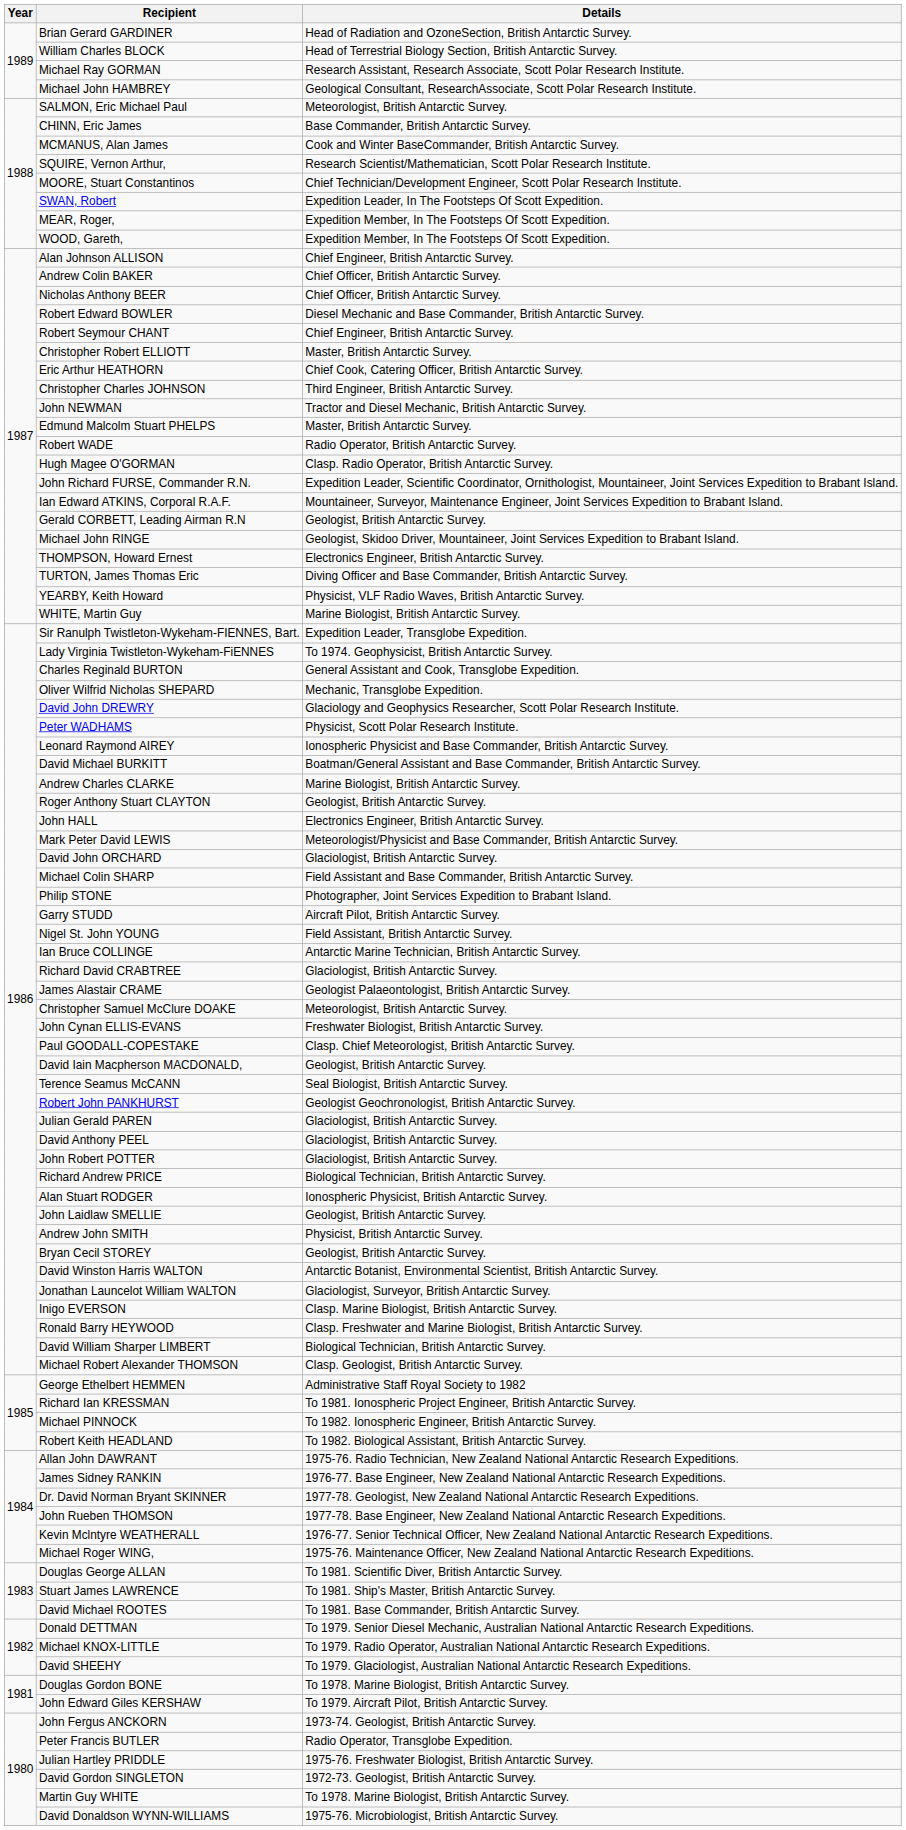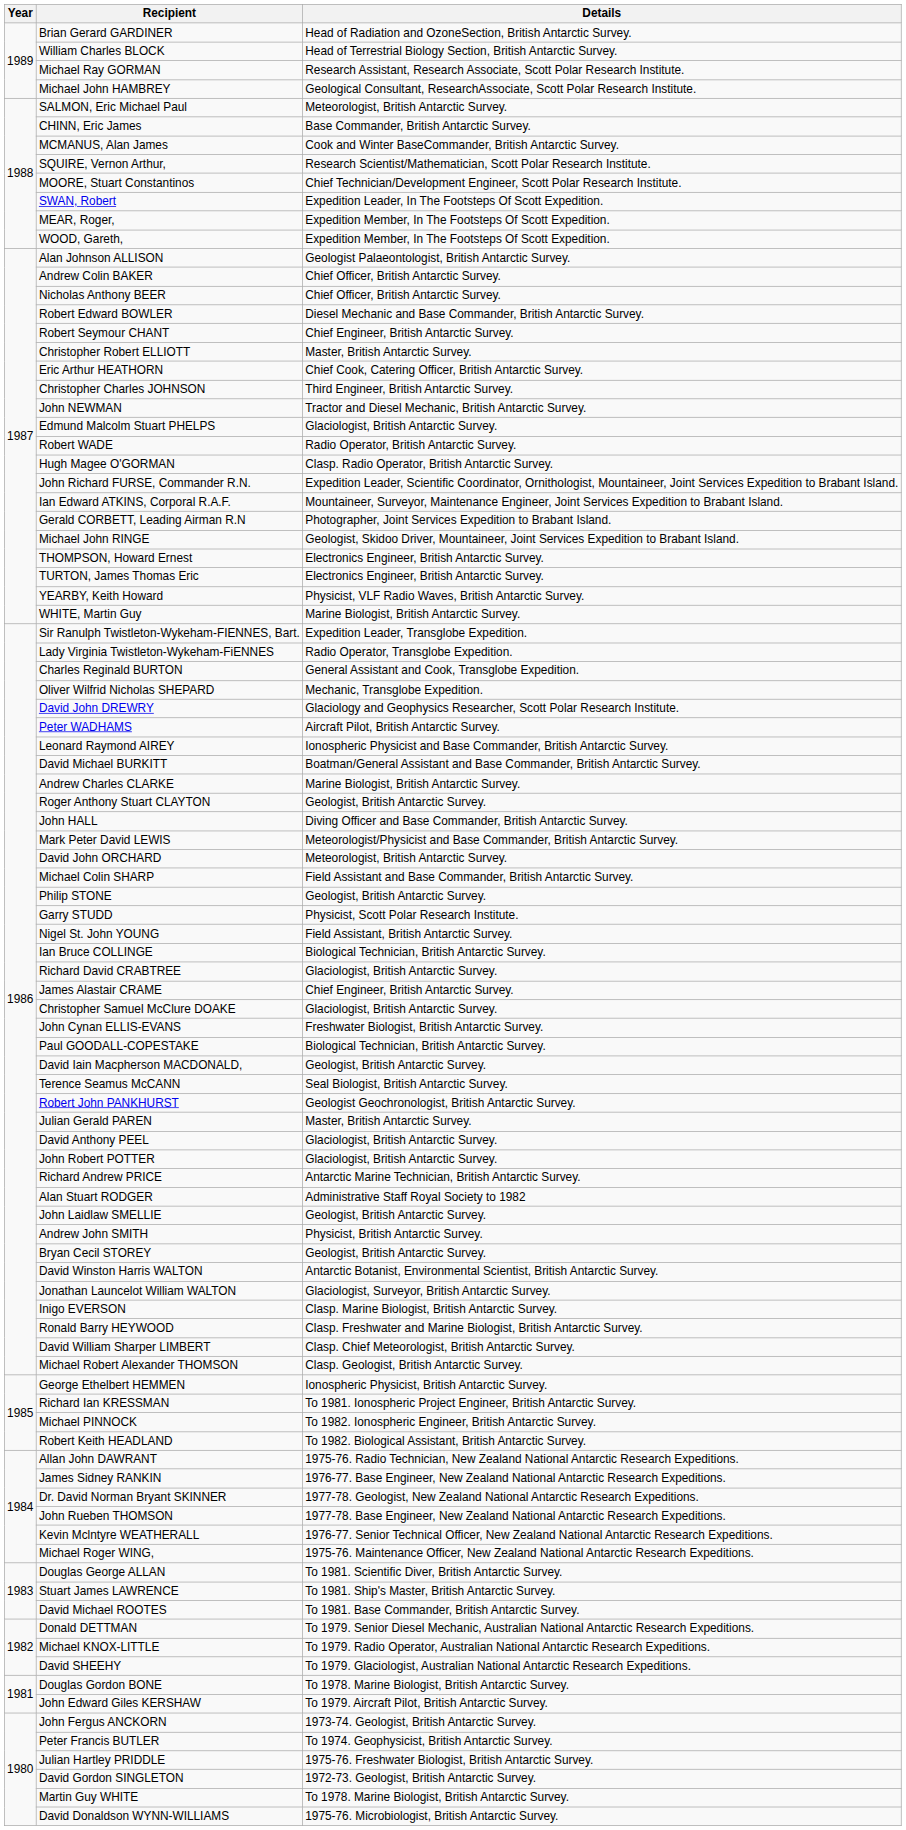Alan Johnson ALLISON | Details: Chief Engineer, British Antarctic Survey. -> Geologist Palaeontologist, British Antarctic Survey.
Edmund Malcolm Stuart PHELPS | Details: Master, British Antarctic Survey. -> Glaciologist, British Antarctic Survey.
Gerald CORBETT, Leading Airman R.N | Details: Geologist, British Antarctic Survey. -> Photographer, Joint Services Expedition to Brabant Island.
TURTON, James Thomas Eric | Details: Diving Officer and Base Commander, British Antarctic Survey. -> Electronics Engineer, British Antarctic Survey.
Lady Virginia Twistleton-Wykeham-FiENNES | Details: To 1974. Geophysicist, British Antarctic Survey. -> Radio Operator, Transglobe Expedition.
Peter WADHAMS | Details: Physicist, Scott Polar Research Institute. -> Aircraft Pilot, British Antarctic Survey.
John HALL | Details: Electronics Engineer, British Antarctic Survey. -> Diving Officer and Base Commander, British Antarctic Survey.
David John ORCHARD | Details: Glaciologist, British Antarctic Survey. -> Meteorologist, British Antarctic Survey.
Philip STONE | Details: Photographer, Joint Services Expedition to Brabant Island. -> Geologist, British Antarctic Survey.
Garry STUDD | Details: Aircraft Pilot, British Antarctic Survey. -> Physicist, Scott Polar Research Institute.
Ian Bruce COLLINGE | Details: Antarctic Marine Technician, British Antarctic Survey. -> Biological Technician, British Antarctic Survey.
James Alastair CRAME | Details: Geologist Palaeontologist, British Antarctic Survey. -> Chief Engineer, British Antarctic Survey.
Christopher Samuel McClure DOAKE | Details: Meteorologist, British Antarctic Survey. -> Glaciologist, British Antarctic Survey.
Paul GOODALL-COPESTAKE | Details: Clasp. Chief Meteorologist, British Antarctic Survey. -> Biological Technician, British Antarctic Survey.
Julian Gerald PAREN | Details: Glaciologist, British Antarctic Survey. -> Master, British Antarctic Survey.
Richard Andrew PRICE | Details: Biological Technician, British Antarctic Survey. -> Antarctic Marine Technician, British Antarctic Survey.
Alan Stuart RODGER | Details: Ionospheric Physicist, British Antarctic Survey. -> Administrative Staff Royal Society to 1982
David William Sharper LIMBERT | Details: Biological Technician, British Antarctic Survey. -> Clasp. Chief Meteorologist, British Antarctic Survey.
George Ethelbert HEMMEN | Details: Administrative Staff Royal Society to 1982 -> Ionospheric Physicist, British Antarctic Survey.
Peter Francis BUTLER | Details: Radio Operator, Transglobe Expedition. -> To 1974. Geophysicist, British Antarctic Survey.
